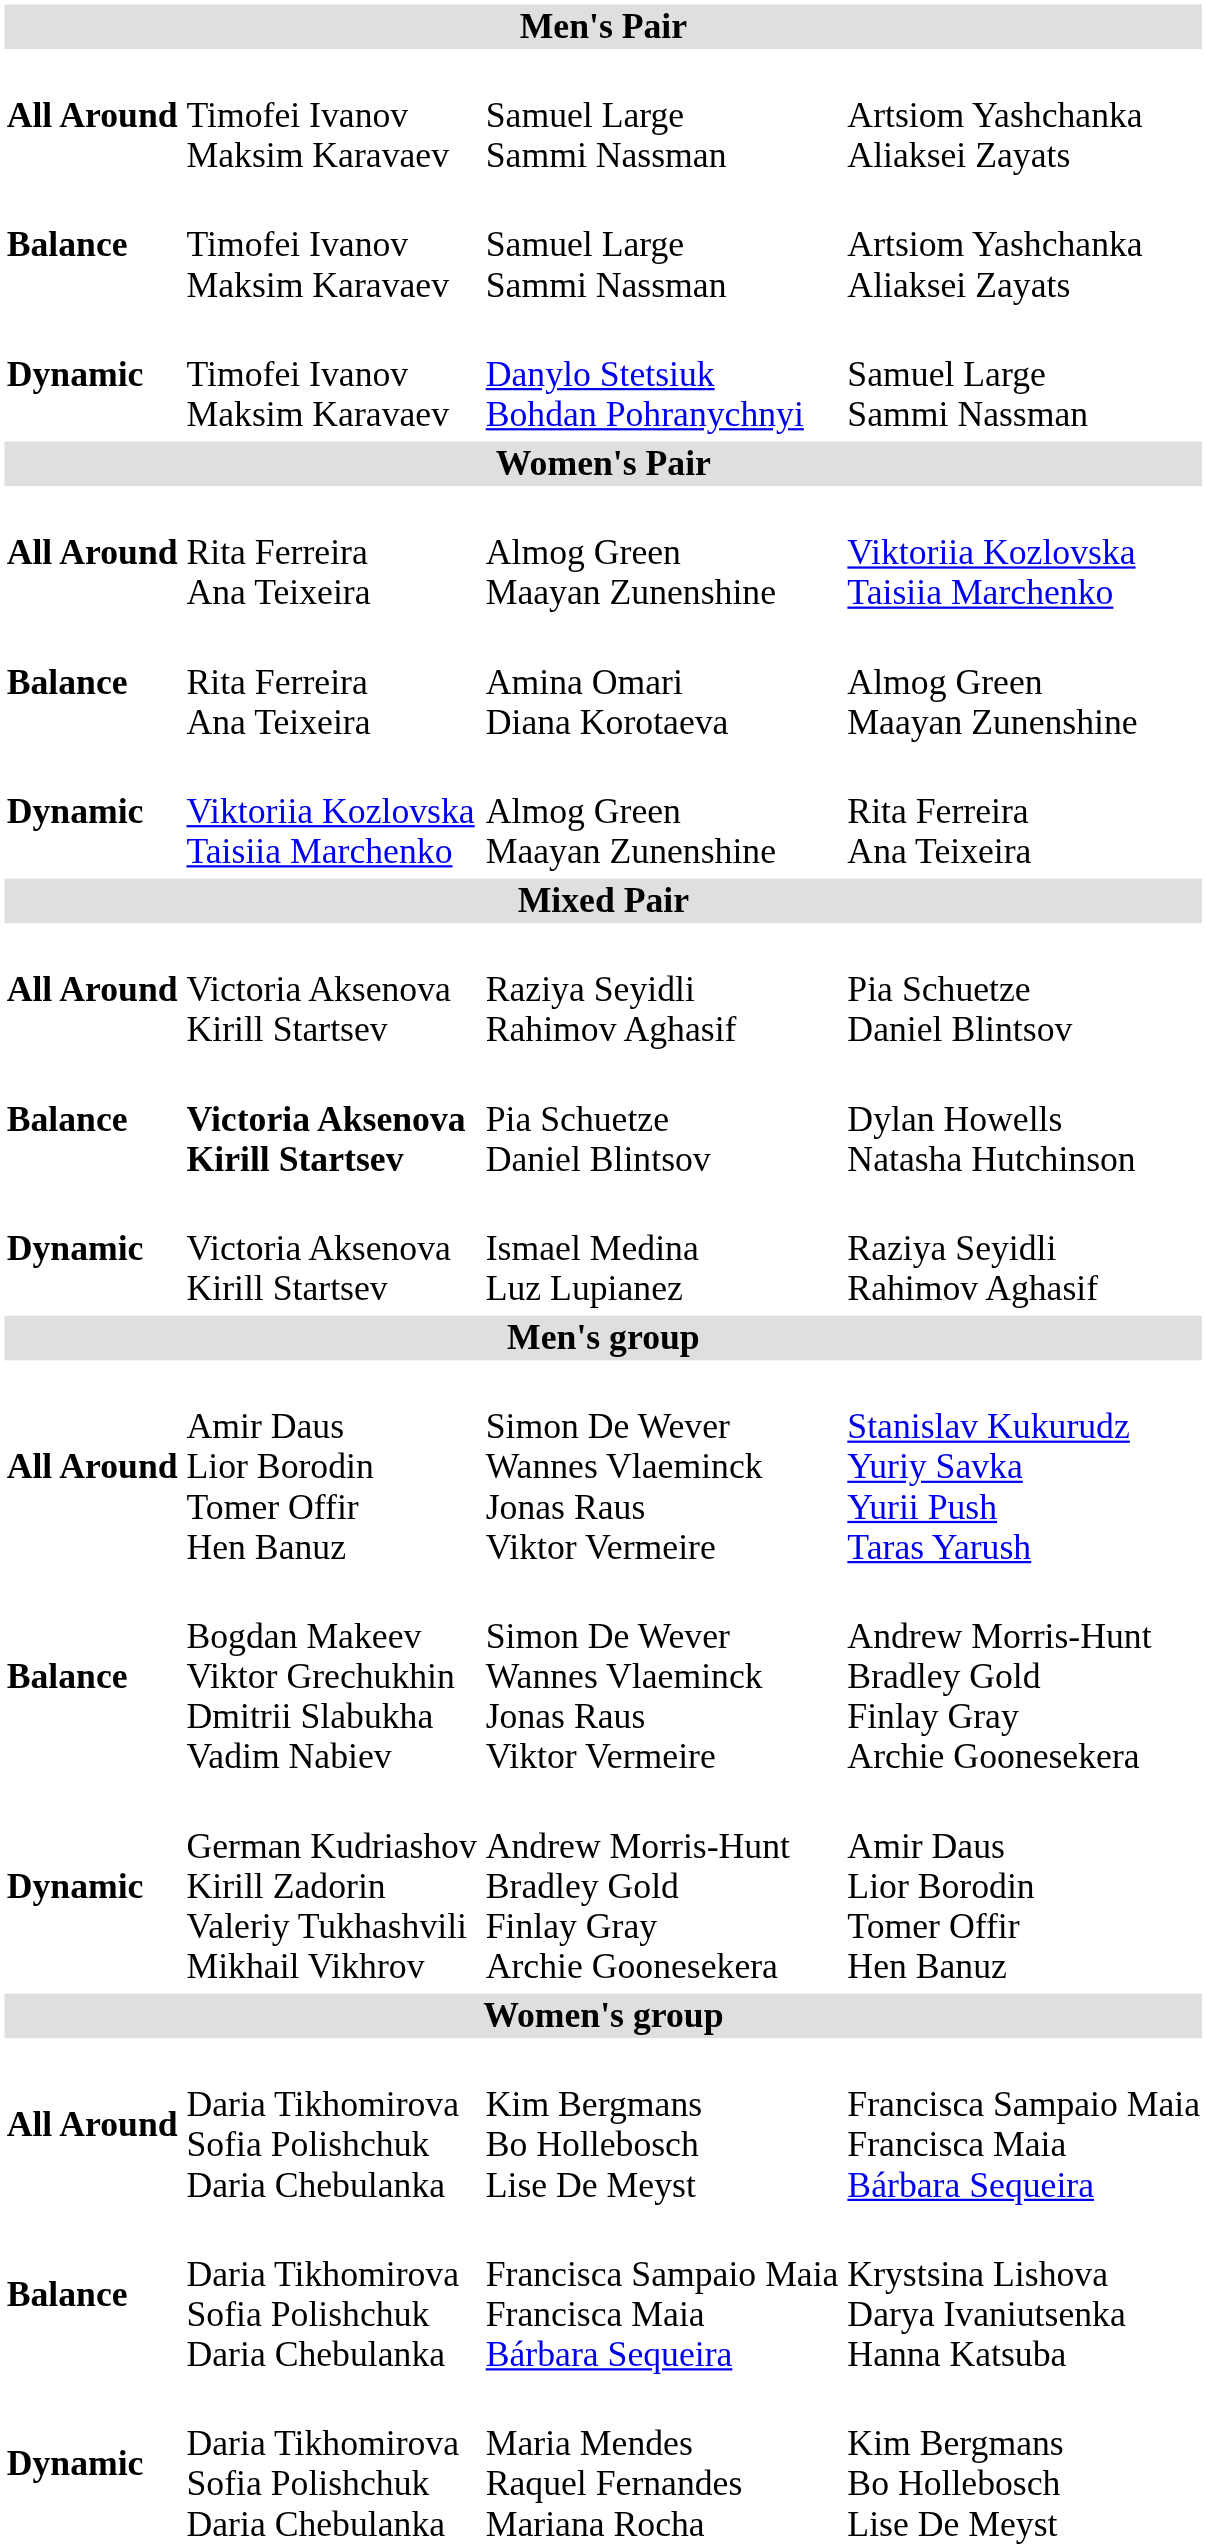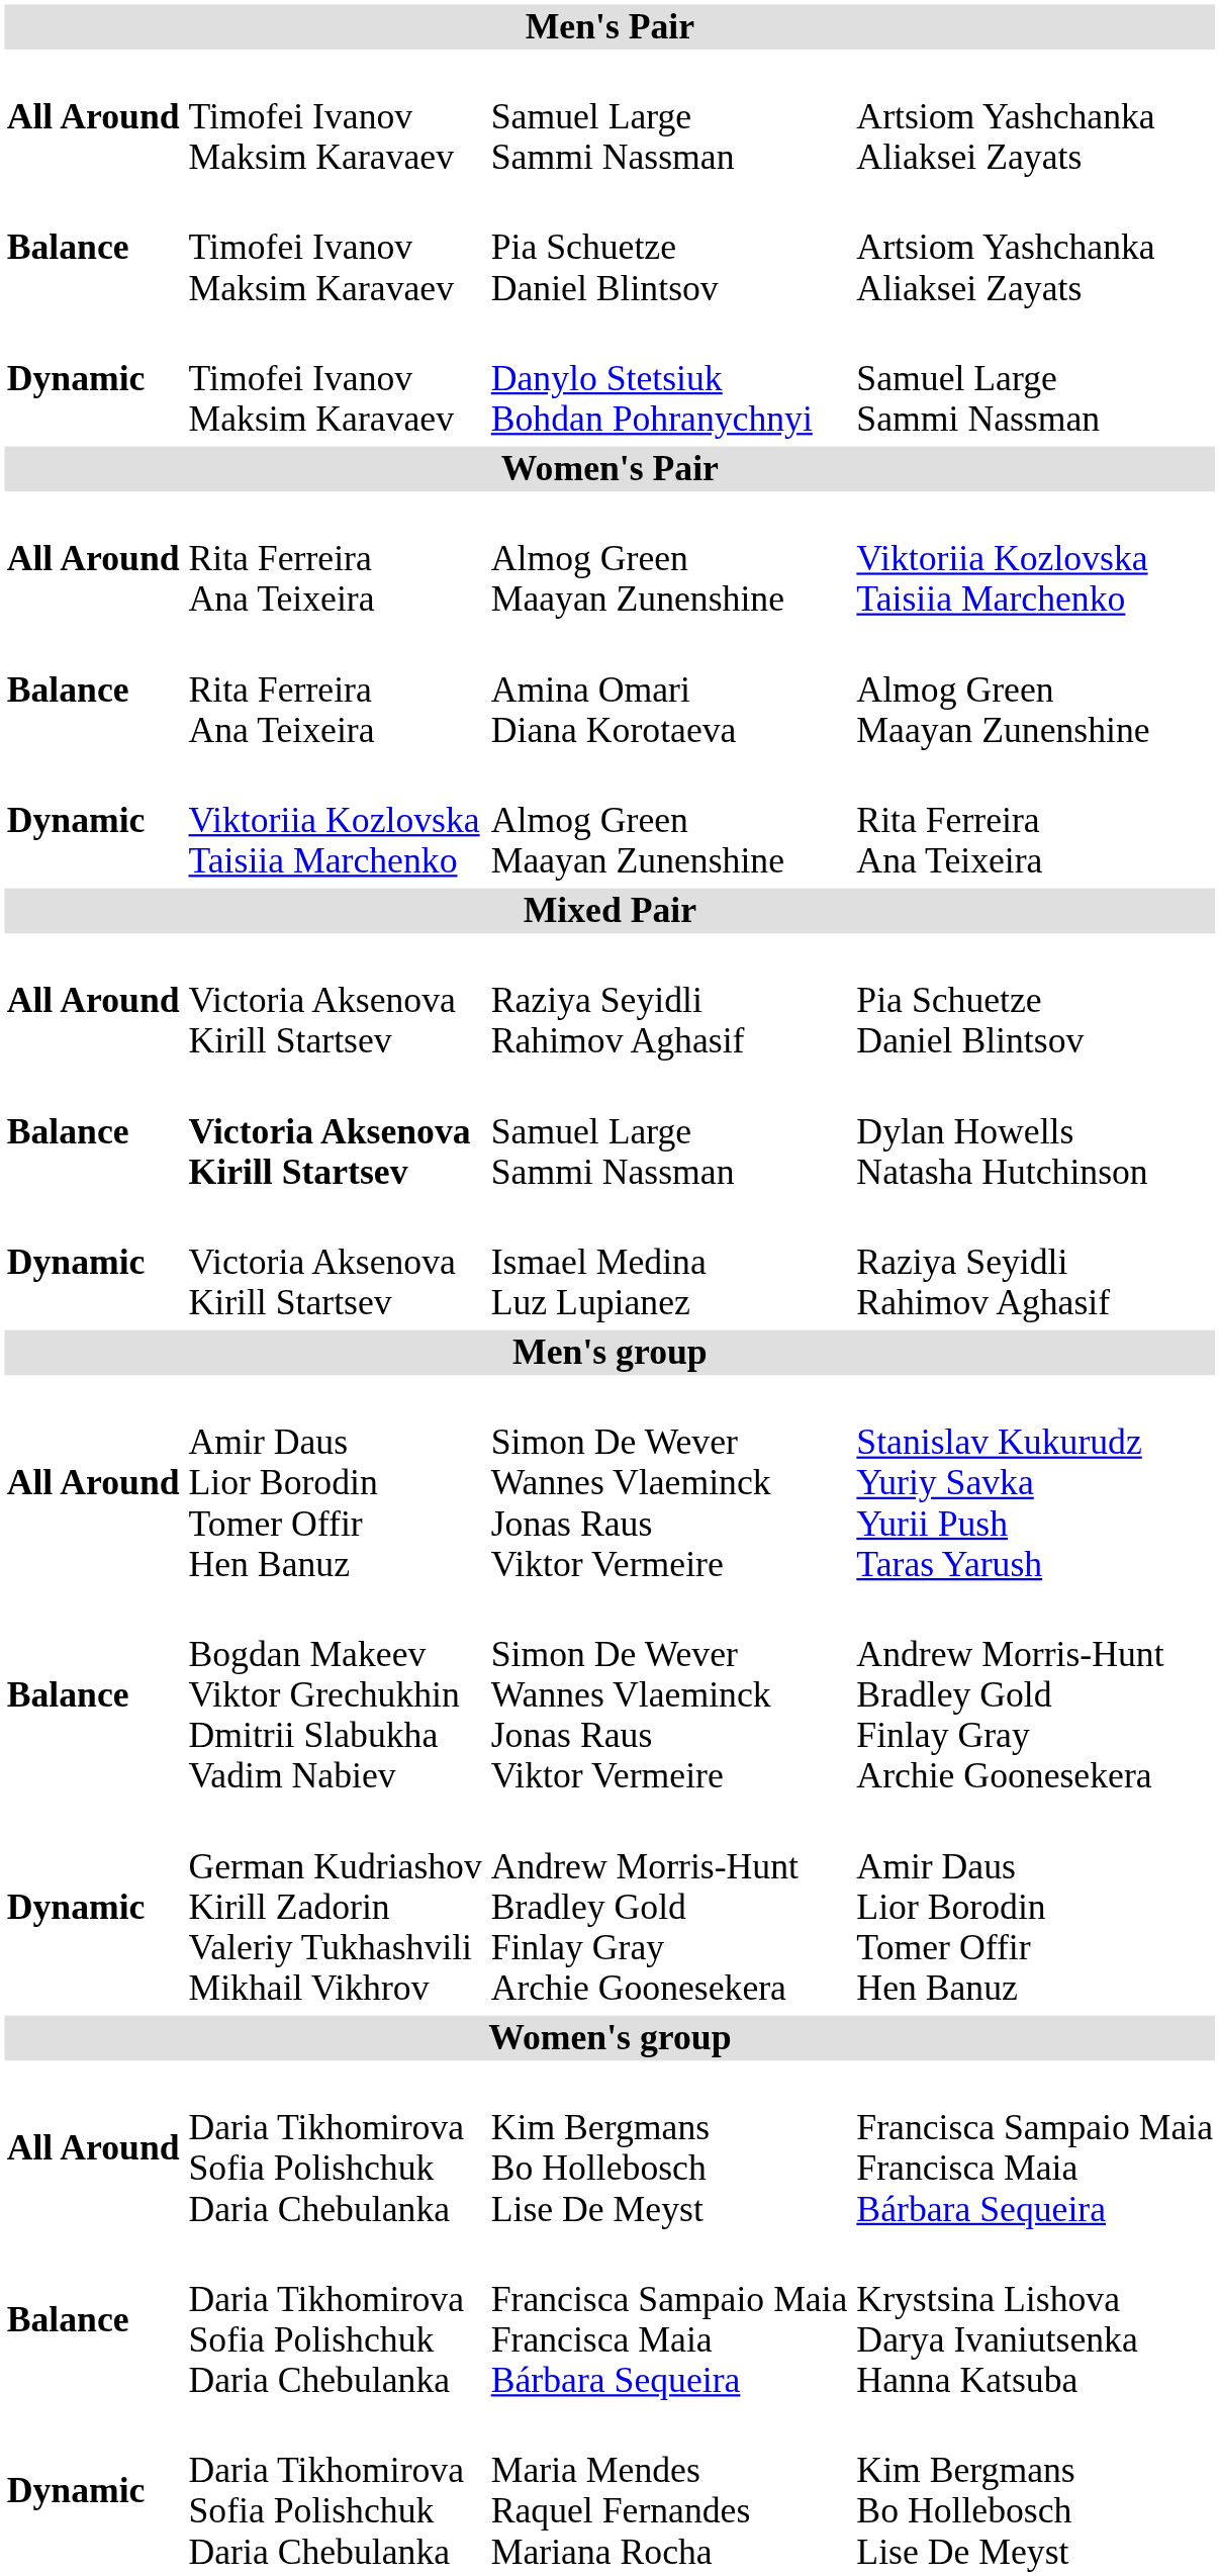Balance / Artsiom Yashchanka Aliaksei Zayats | column 3: Samuel Large Sammi Nassman -> Pia Schuetze Daniel Blintsov
Dylan Howells Natasha Hutchinson | column 3: Pia Schuetze Daniel Blintsov -> Samuel Large Sammi Nassman
